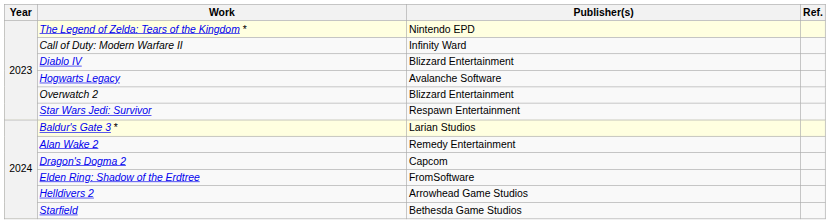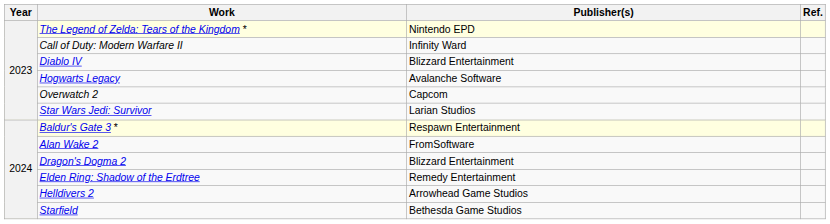Overwatch 2 | Publisher(s): Blizzard Entertainment -> Capcom
Star Wars Jedi: Survivor | Publisher(s): Respawn Entertainment -> Larian Studios
Baldur's Gate 3 * | Publisher(s): Larian Studios -> Respawn Entertainment
Alan Wake 2 | Publisher(s): Remedy Entertainment -> FromSoftware
Dragon's Dogma 2 | Publisher(s): Capcom -> Blizzard Entertainment
Elden Ring: Shadow of the Erdtree | Publisher(s): FromSoftware -> Remedy Entertainment
